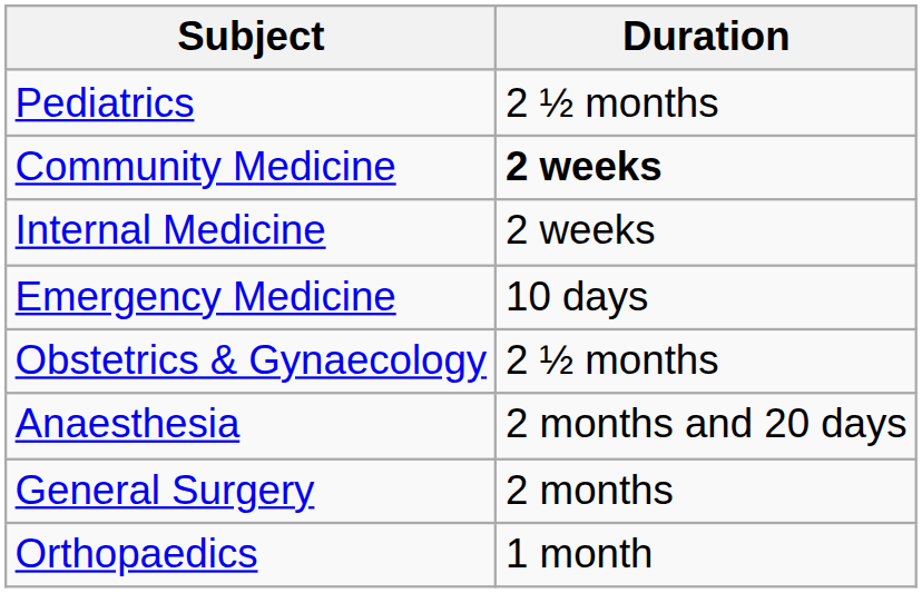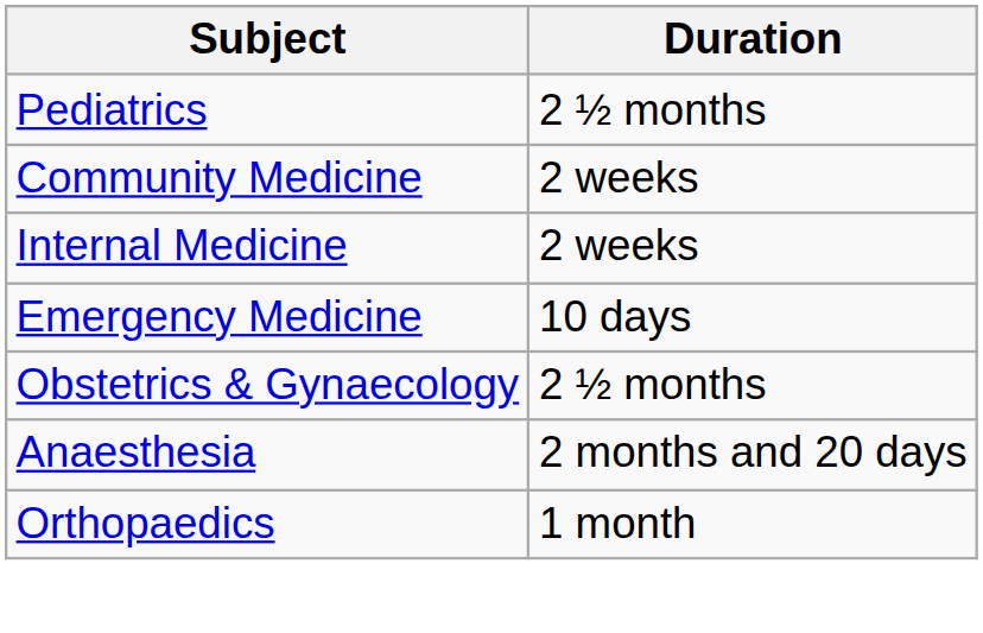Community Medicine | Duration: bold -> normal
- row: General Surgery | 2 months
